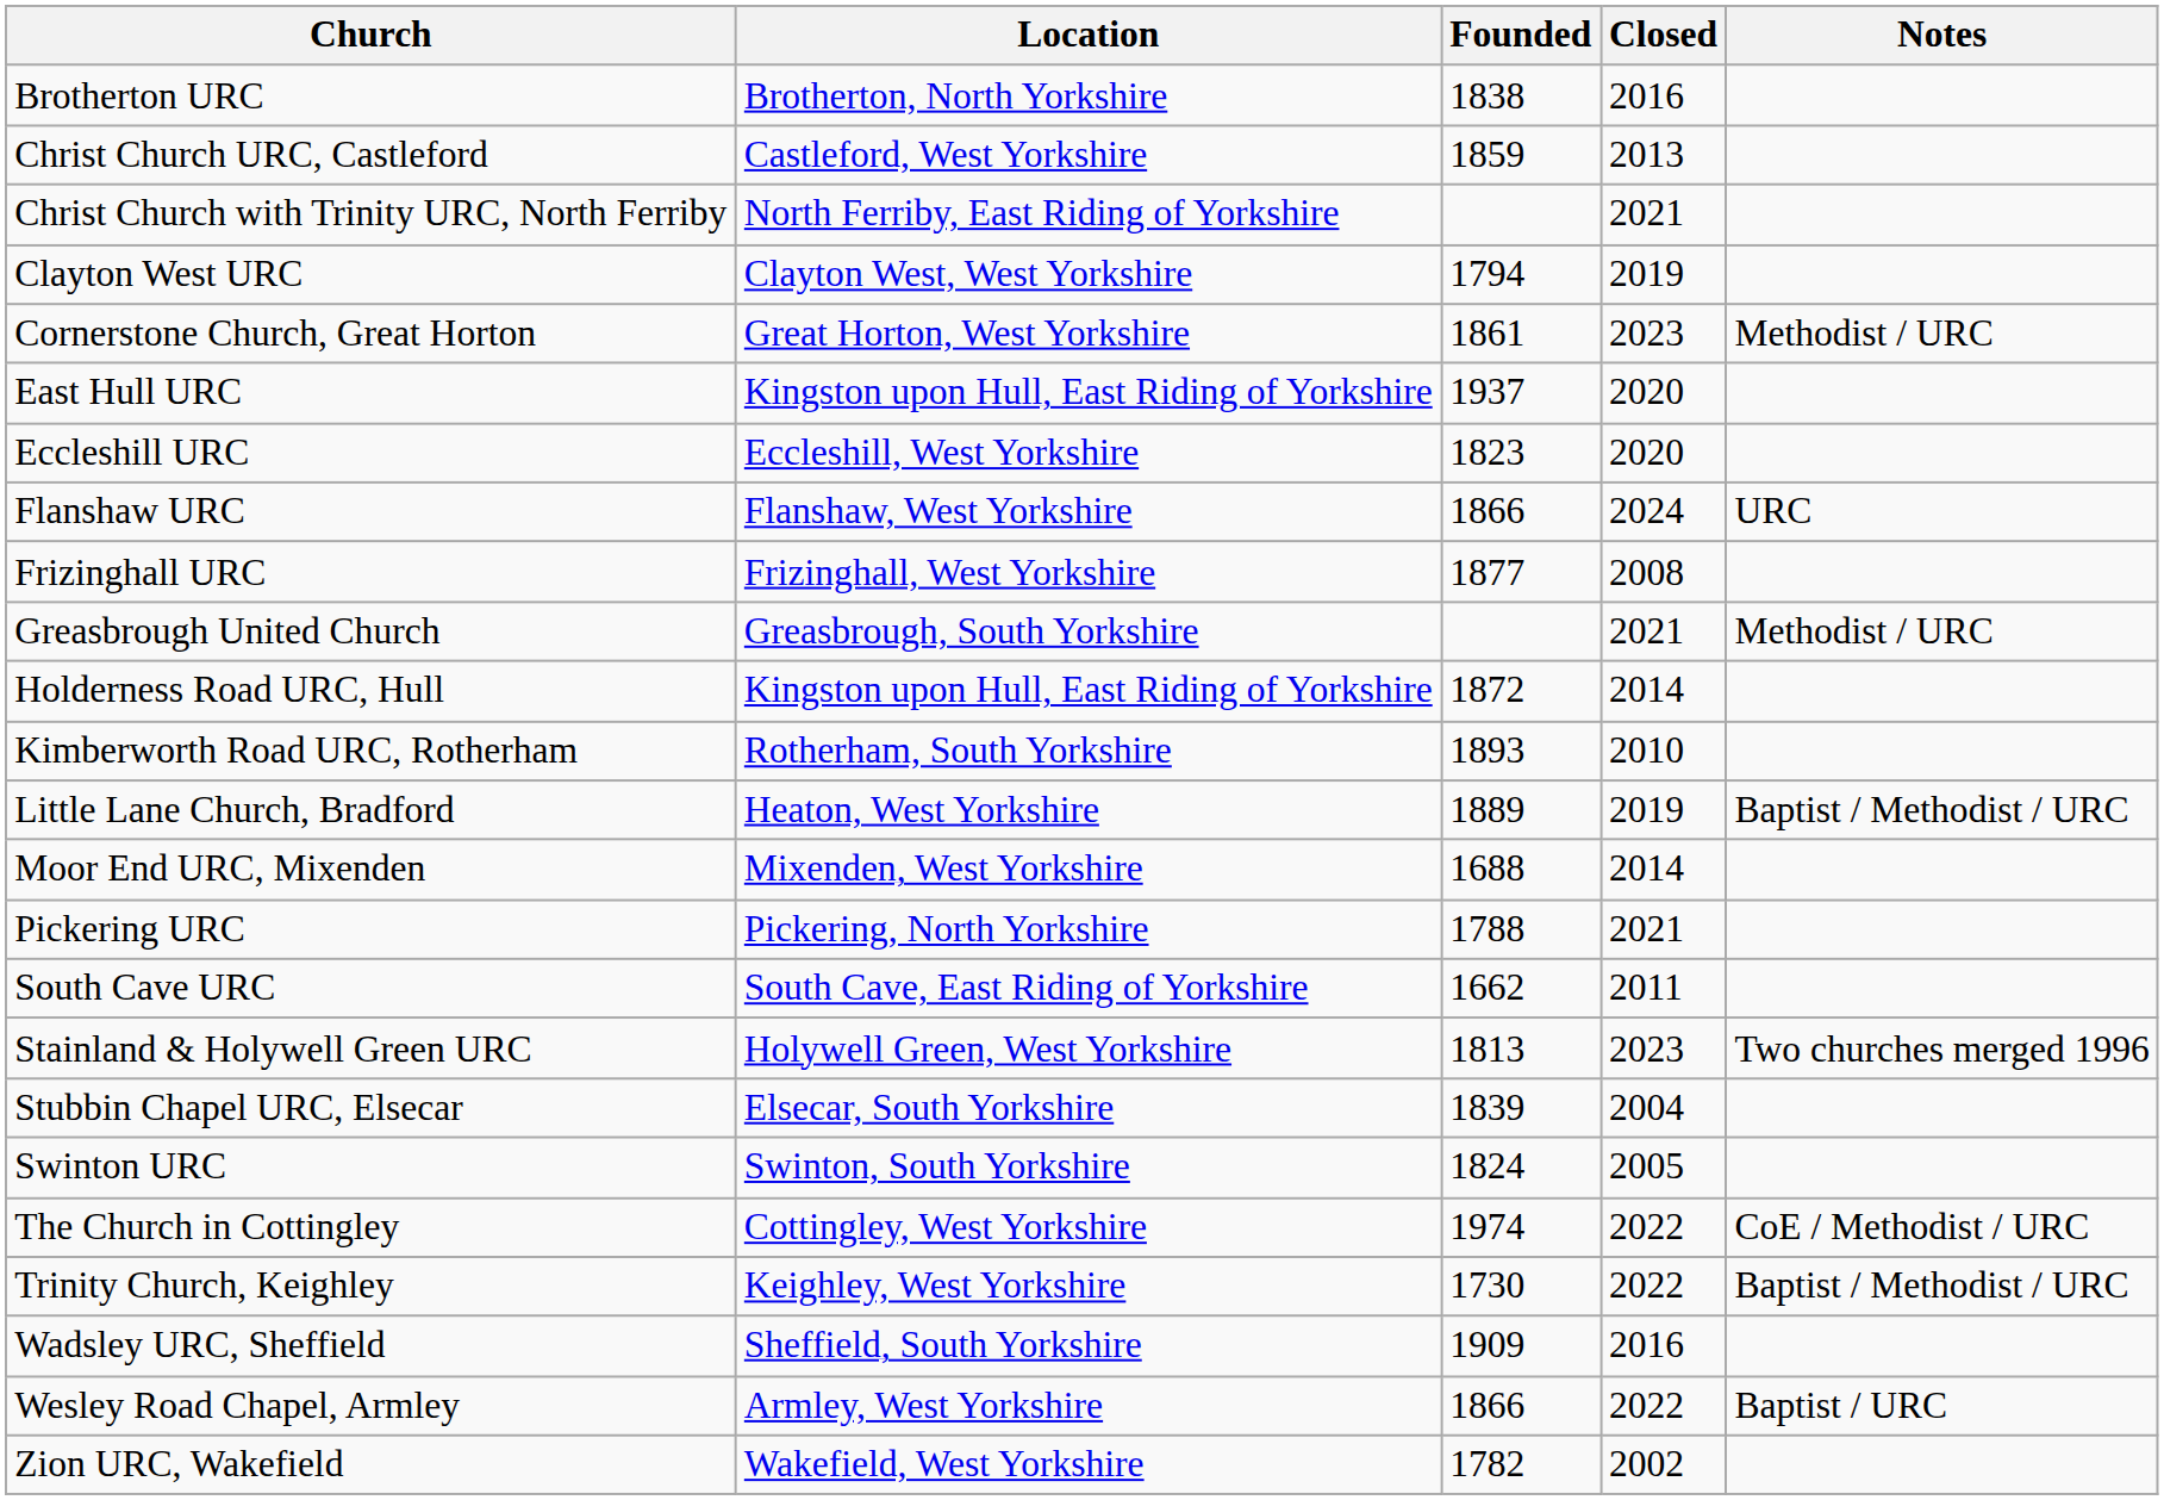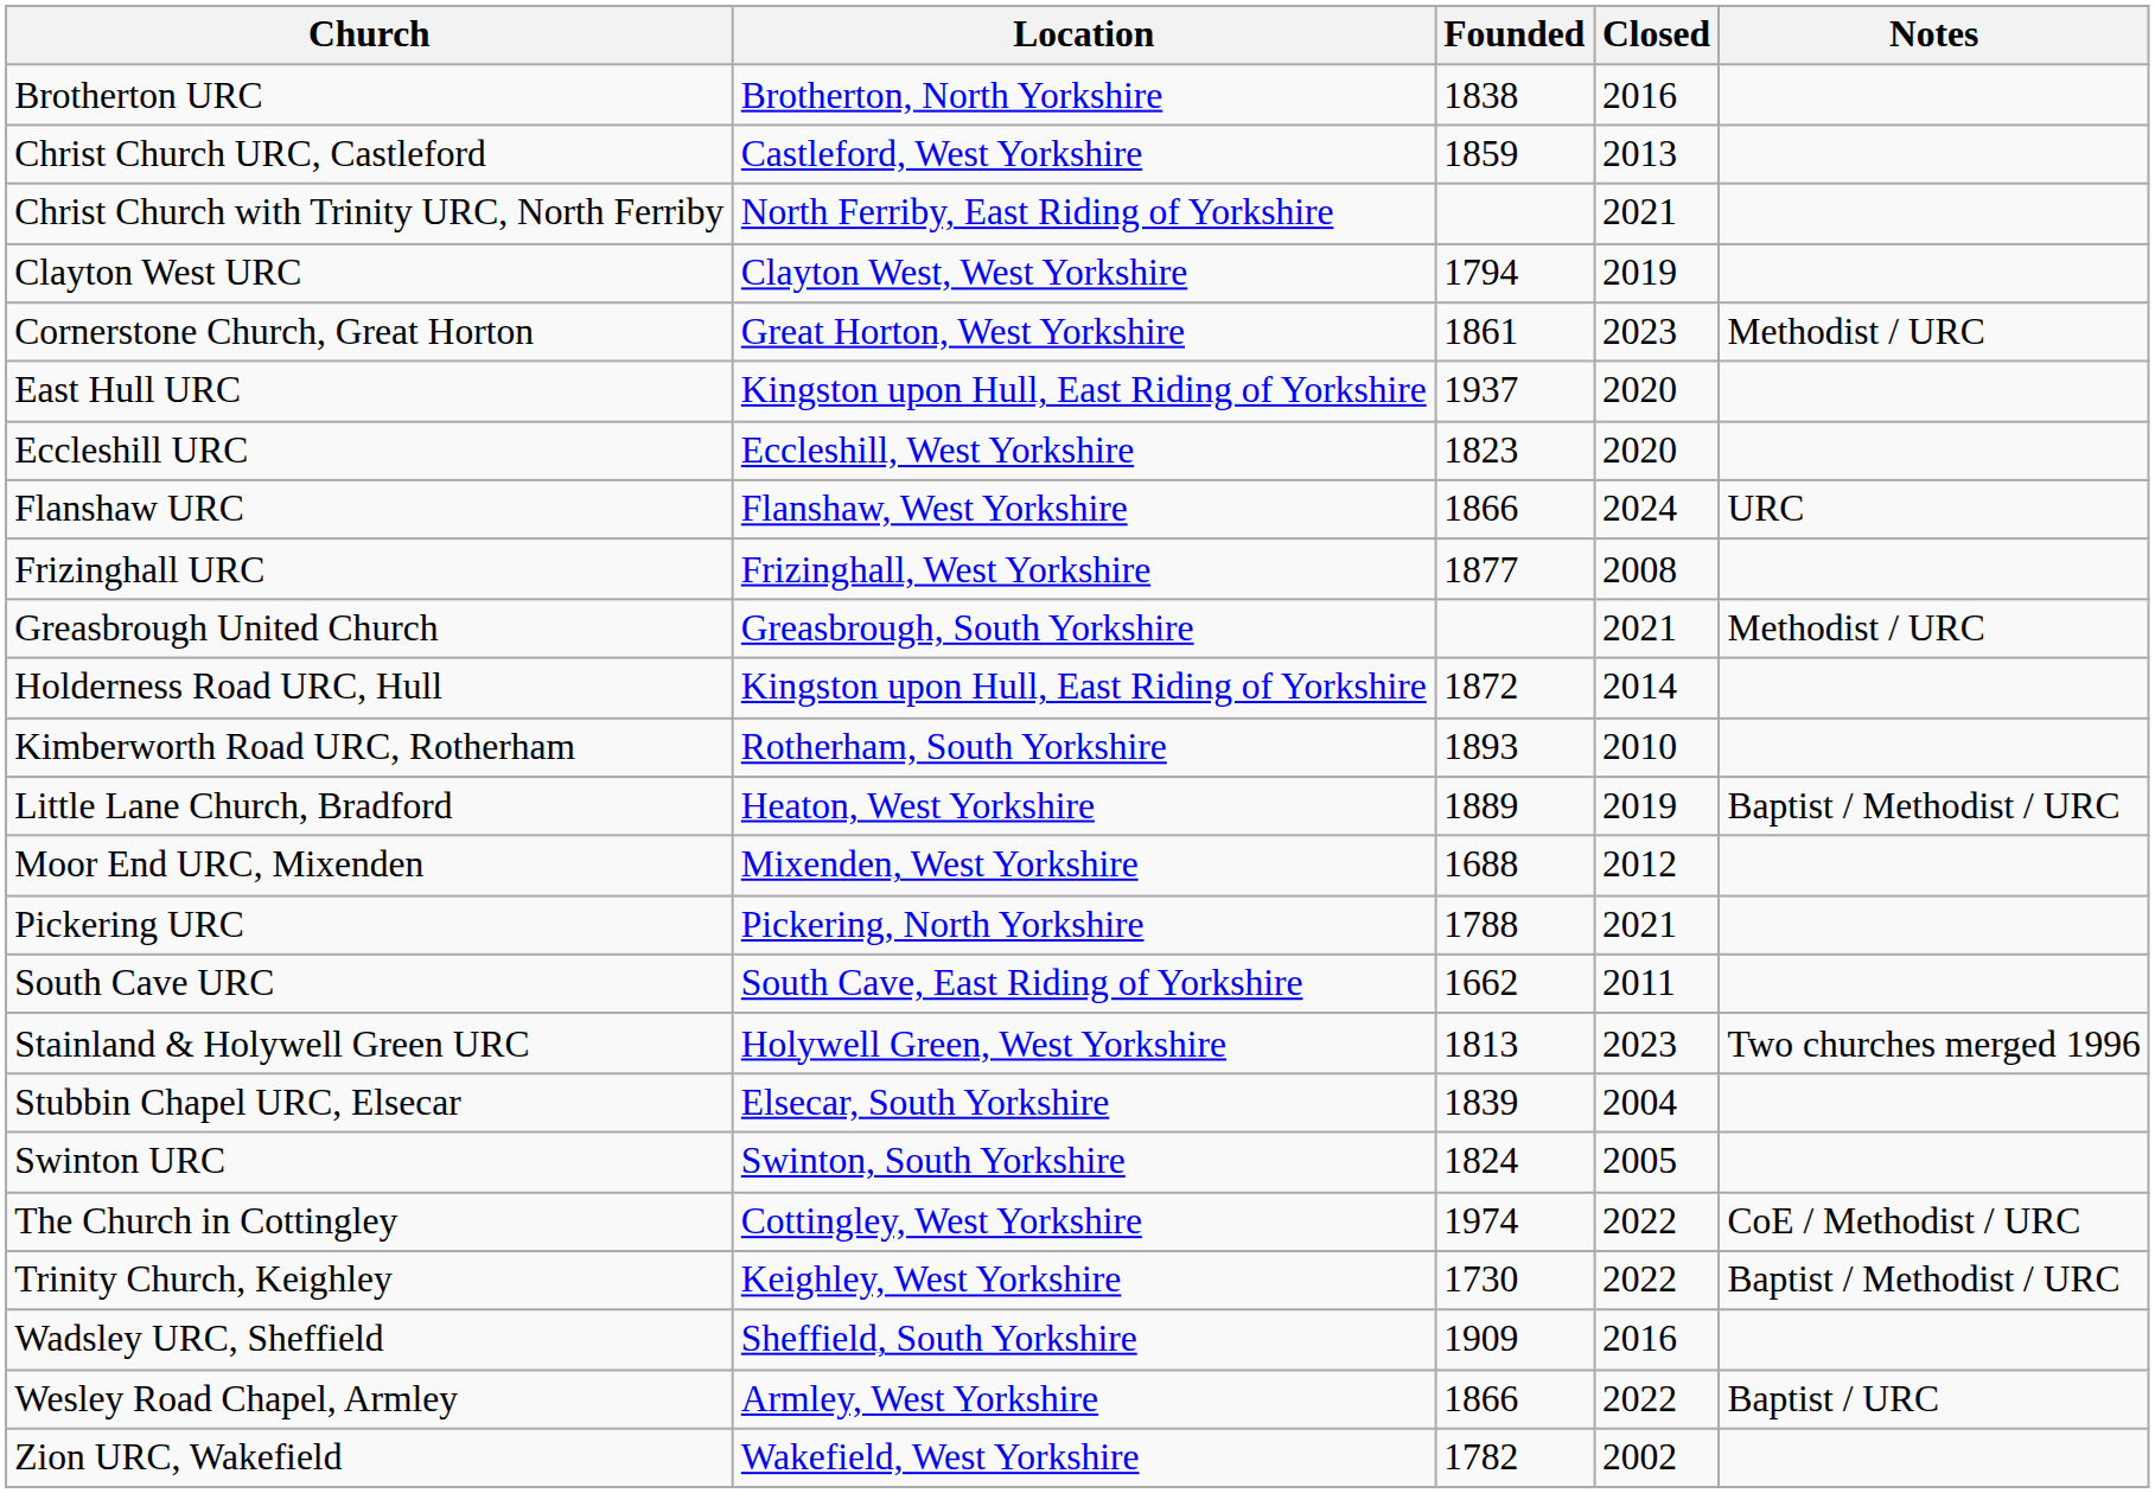Moor End URC, Mixenden | Closed: 2014 -> 2012
